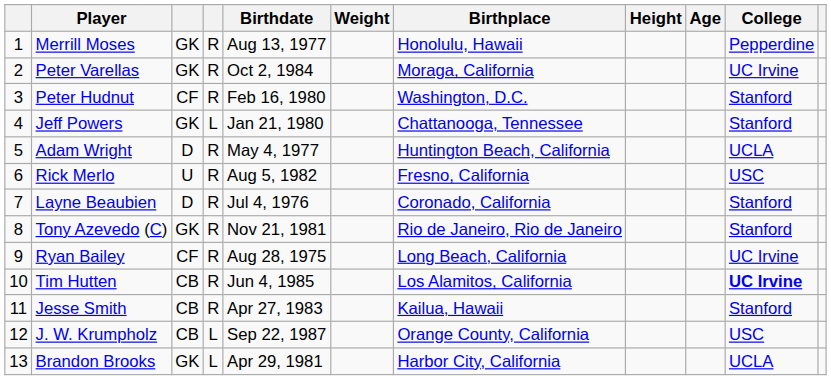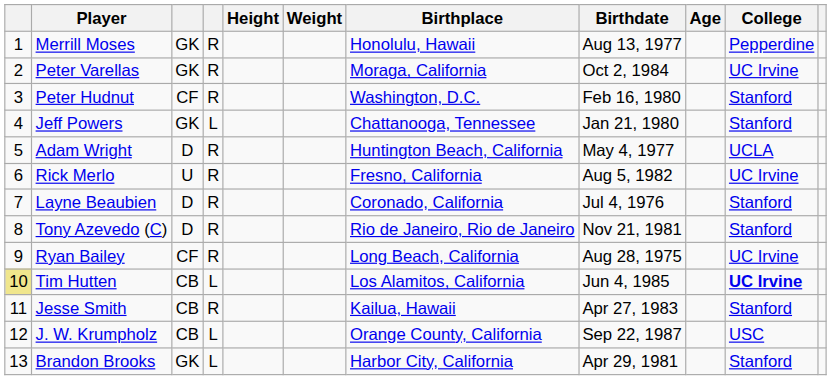columns swapped: Height <-> Birthdate
Rick Merlo | College: USC -> UC Irvine
Tony Azevedo (C) | column 3: GK -> D
Tim Hutten | column 1: no background -> khaki background
Tim Hutten | column 4: R -> L
Brandon Brooks | College: UCLA -> Stanford
